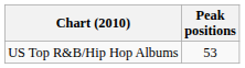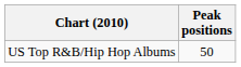US Top R&B/Hip Hop Albums | Peak positions: 53 -> 50
